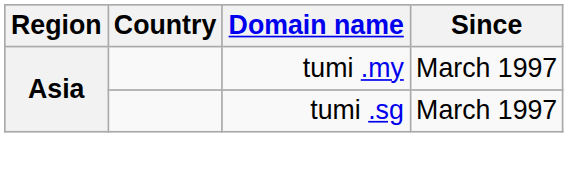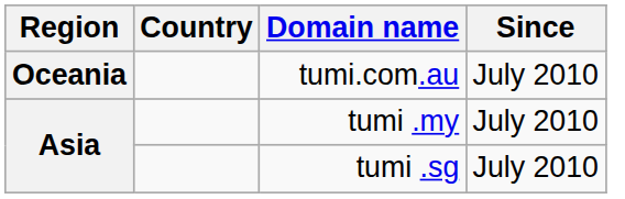+ row: Oceania | tumi.com.au | July 2010
tumi .my | Since: March 1997 -> July 2010
tumi .sg | Since: March 1997 -> July 2010
